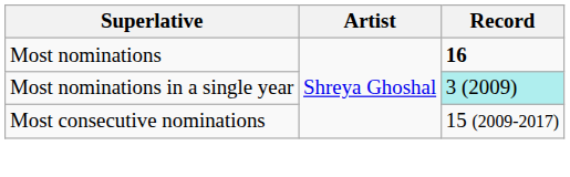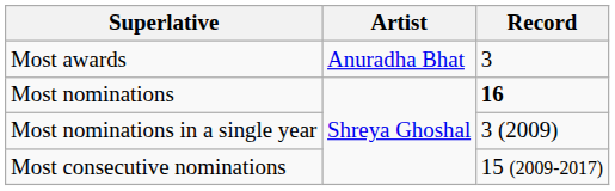+ row: Most awards | Anuradha Bhat | 3
Most nominations in a single year | Record: paleturquoise background -> no background
